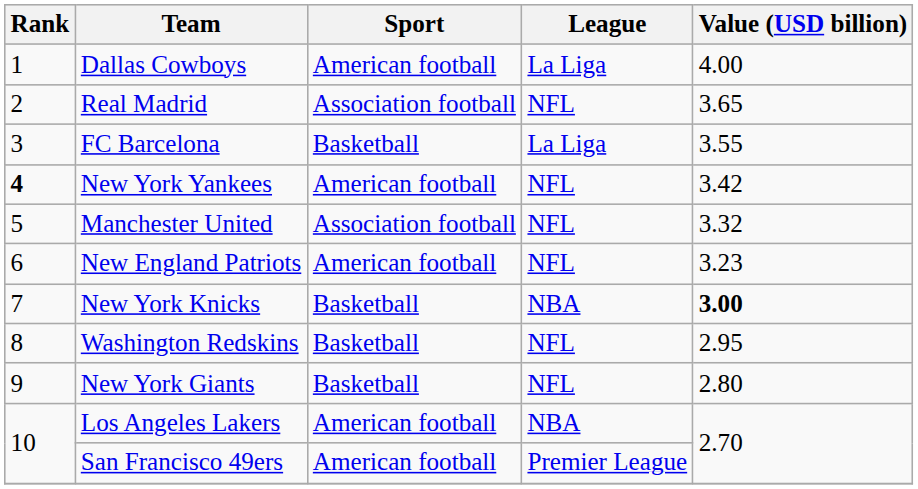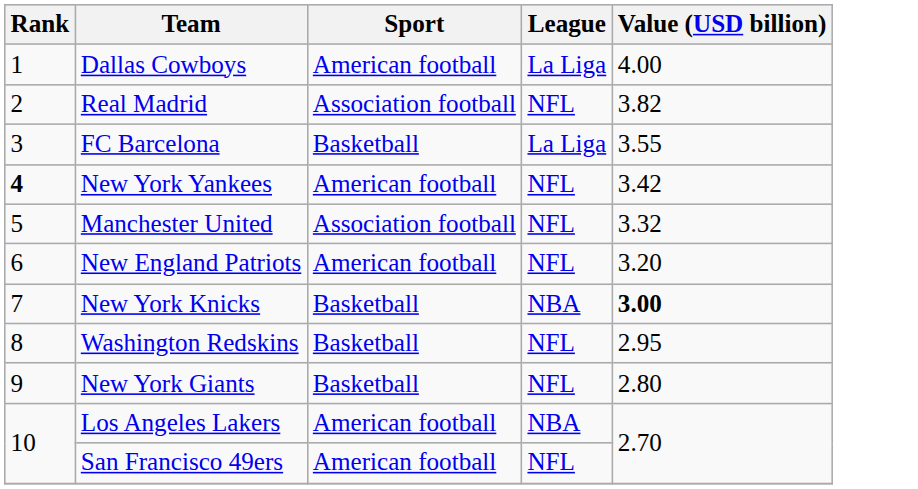Real Madrid | Value (USD billion): 3.65 -> 3.82
New England Patriots | Value (USD billion): 3.23 -> 3.20
San Francisco 49ers | League: Premier League -> NFL
